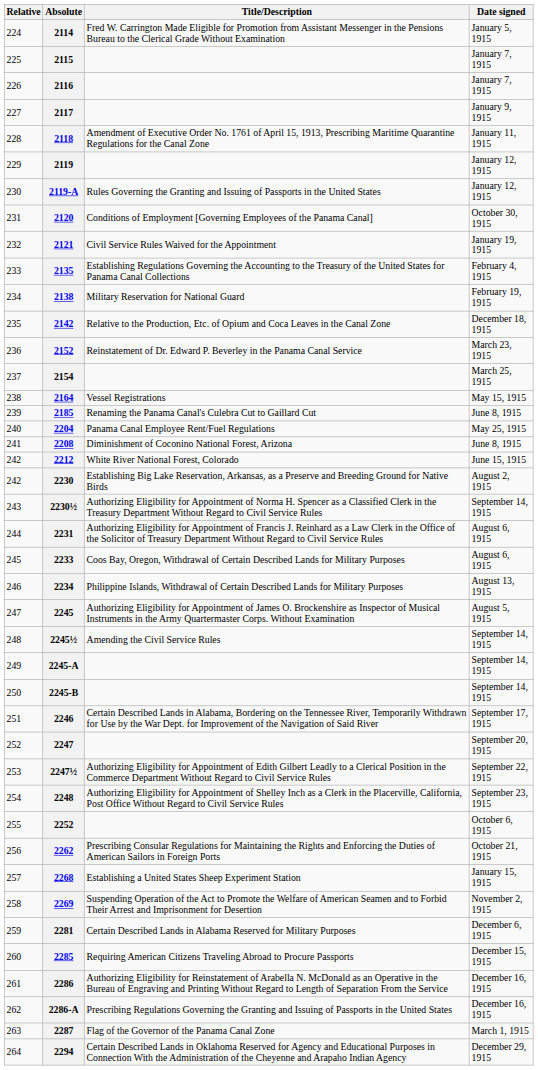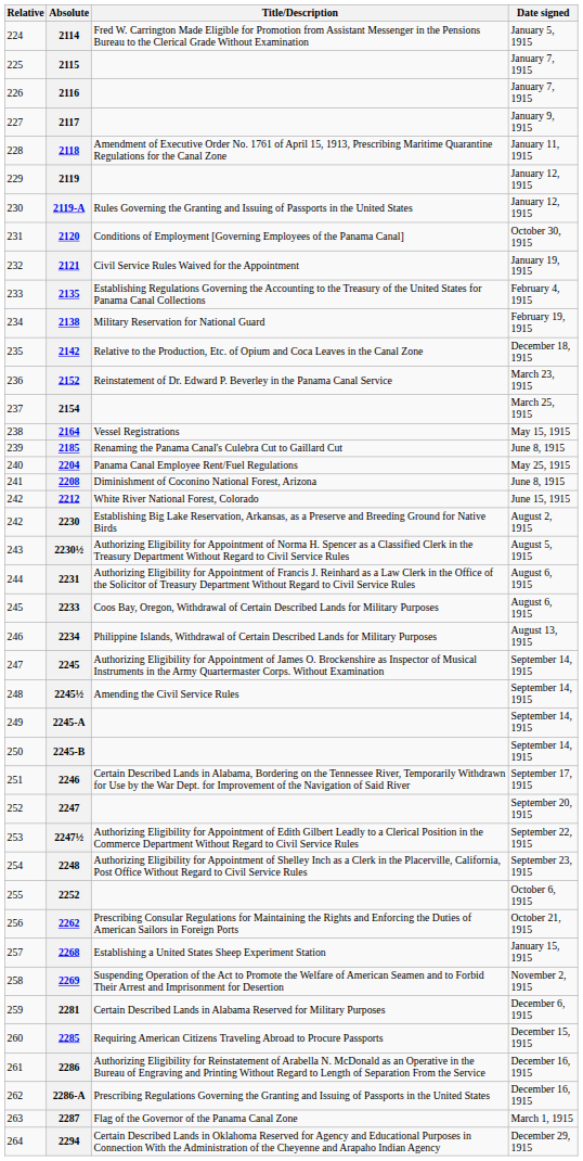2230½ | Date signed: September 14, 1915 -> August 5, 1915
2245 | Date signed: August 5, 1915 -> September 14, 1915
